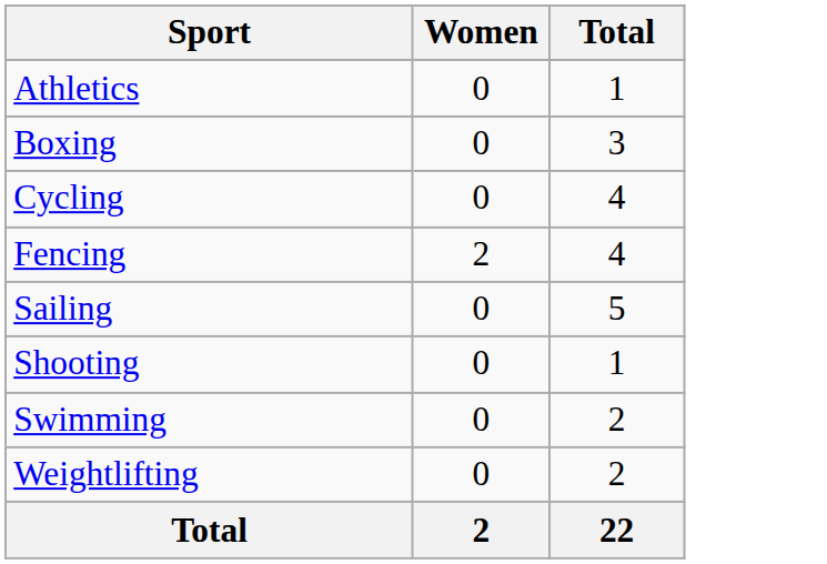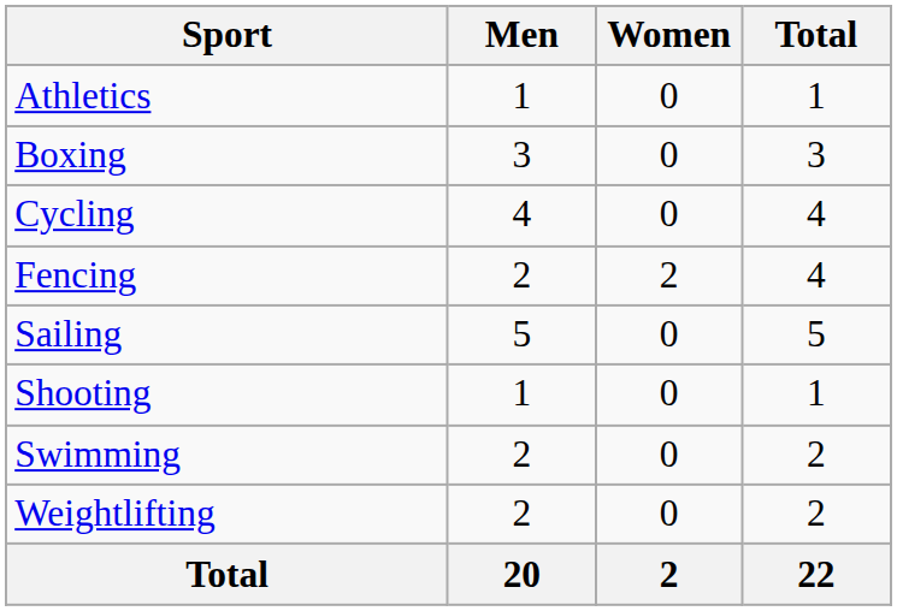+ column: Men | 1 | 3 | 4 | 2 | 5 | 1 | 2 | 2 | 20
